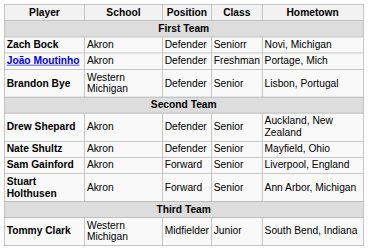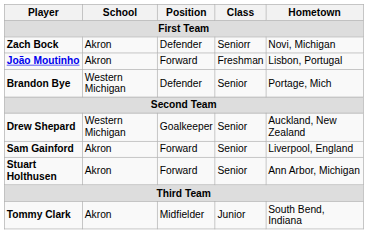João Moutinho | Position: Defender -> Forward
João Moutinho | Hometown: Portage, Mich -> Lisbon, Portugal
Brandon Bye | Hometown: Lisbon, Portugal -> Portage, Mich
Drew Shepard | School: Akron -> Western Michigan
Drew Shepard | Position: Defender -> Goalkeeper
- row: Nate Shultz | Akron | Defender | Senior | Mayfield, Ohio
Tommy Clark | School: Western Michigan -> Akron
